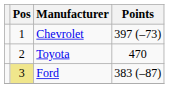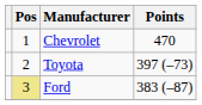Chevrolet | Points: 397 (–73) -> 470
Toyota | Points: 470 -> 397 (–73)
